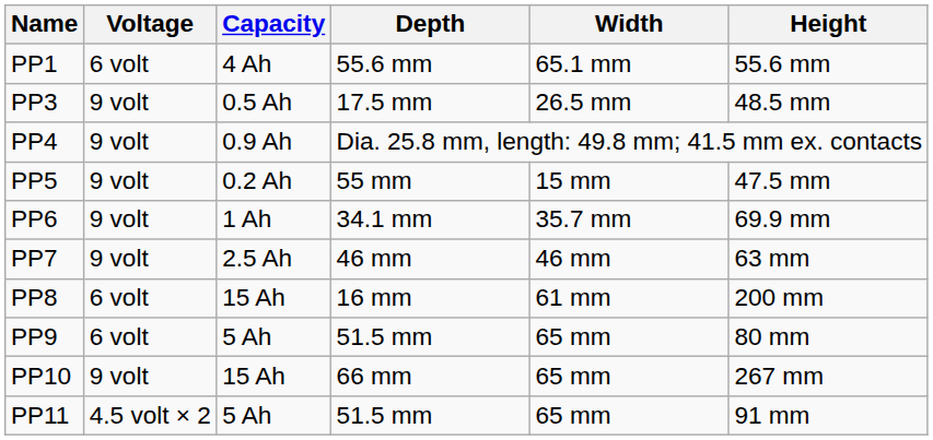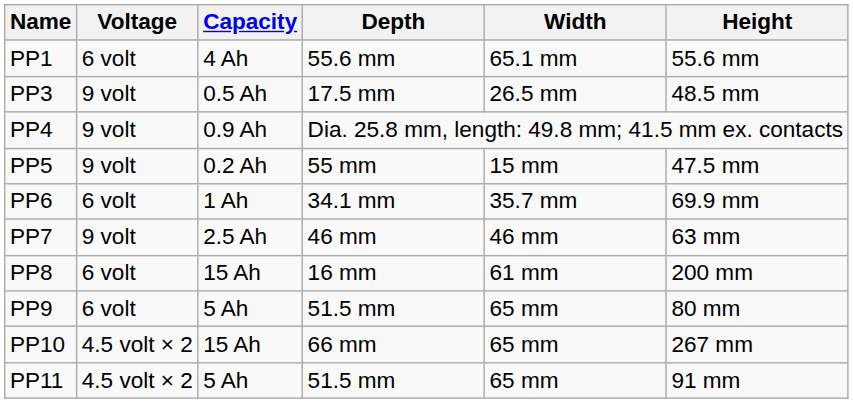PP6 | Voltage: 9 volt -> 6 volt
PP10 | Voltage: 9 volt -> 4.5 volt × 2
